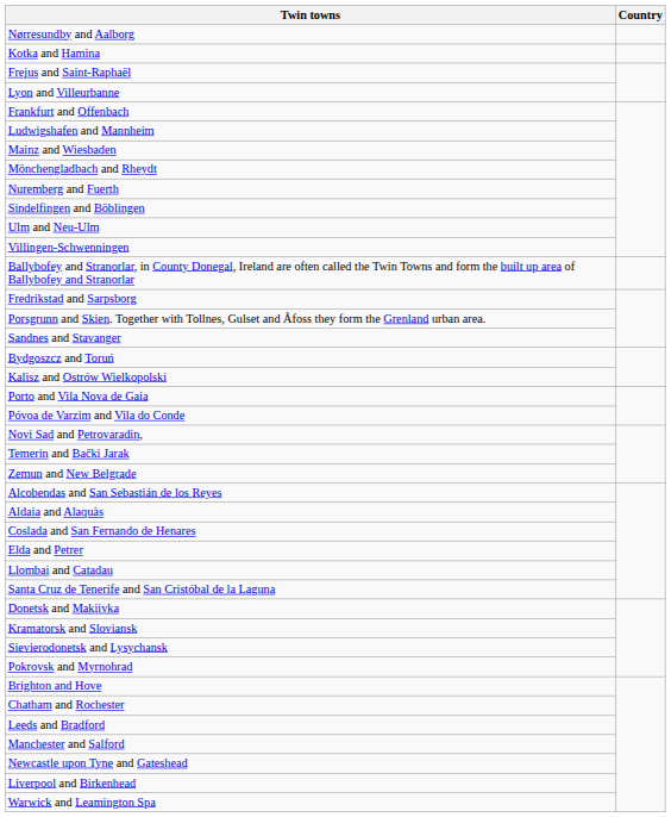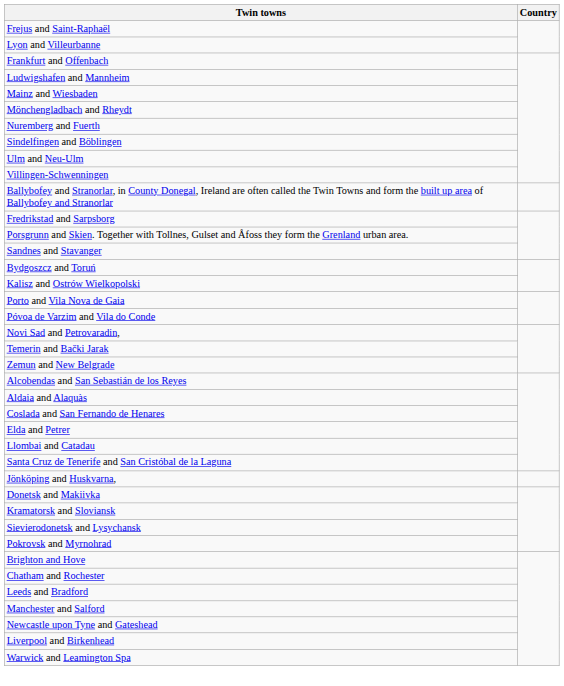- row: Nørresundby and Aalborg
- row: Kotka and Hamina
+ row: Jönköping and Huskvarna,
